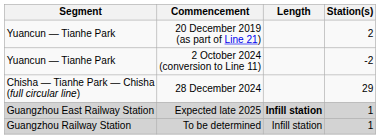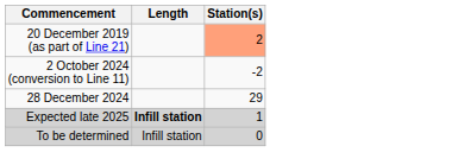- column: Segment | Yuancun — Tianhe Park | Yuancun — Tianhe Park | Chisha — Tianhe Park — Chisha (full circular line) | Guangzhou East Railway Station | Guangzhou Railway Station
20 December 2019 (as part of Line 21) | Station(s): no background -> lightsalmon background
To be determined | Station(s): 1 -> 0
